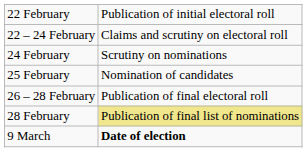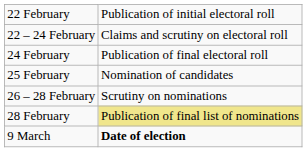24 February | column 2: Scrutiny on nominations -> Publication of final electoral roll
26 – 28 February | column 2: Publication of final electoral roll -> Scrutiny on nominations
